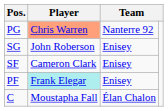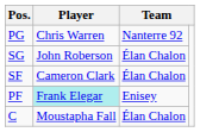PG | Player: lightsalmon background -> no background
SG | column 3: Enisey -> Élan Chalon
SF | column 3: Enisey -> Élan Chalon
